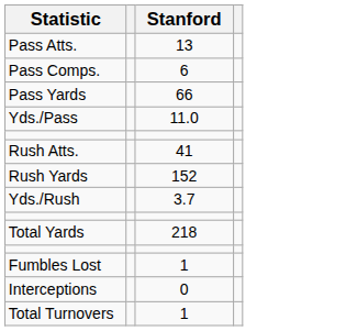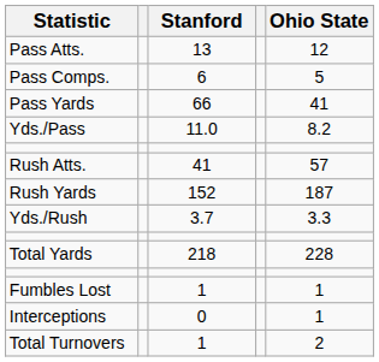+ column: Ohio State | 12 | 5 | 41 | 8.2 | 57 | 187 | 3.3 | 228 | 1 | 1 | 2
